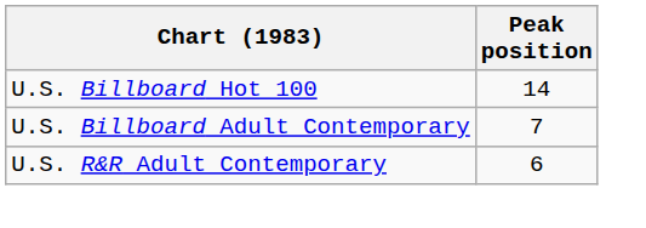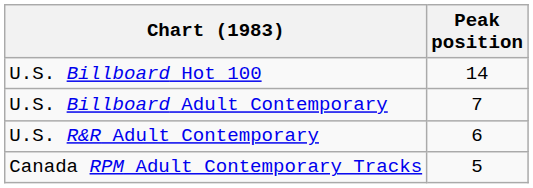+ row: Canada RPM Adult Contemporary Tracks | 5
